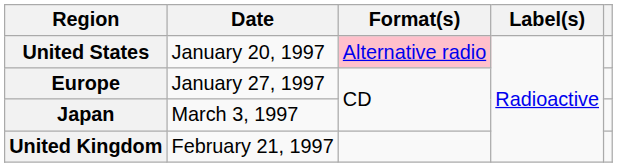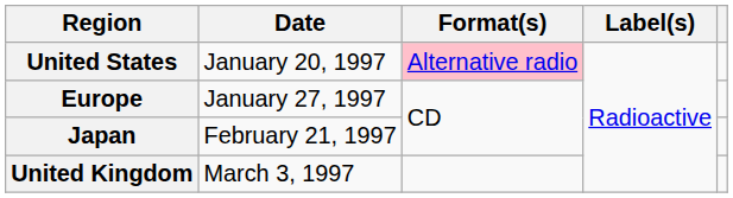Japan | Date: March 3, 1997 -> February 21, 1997
United Kingdom | Date: February 21, 1997 -> March 3, 1997
